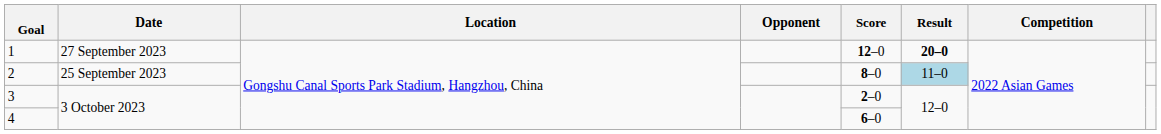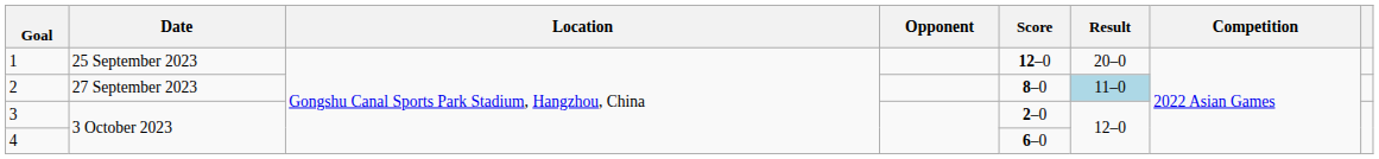1 | Date: 27 September 2023 -> 25 September 2023
1 | Result: bold -> normal
2 | Date: 25 September 2023 -> 27 September 2023
